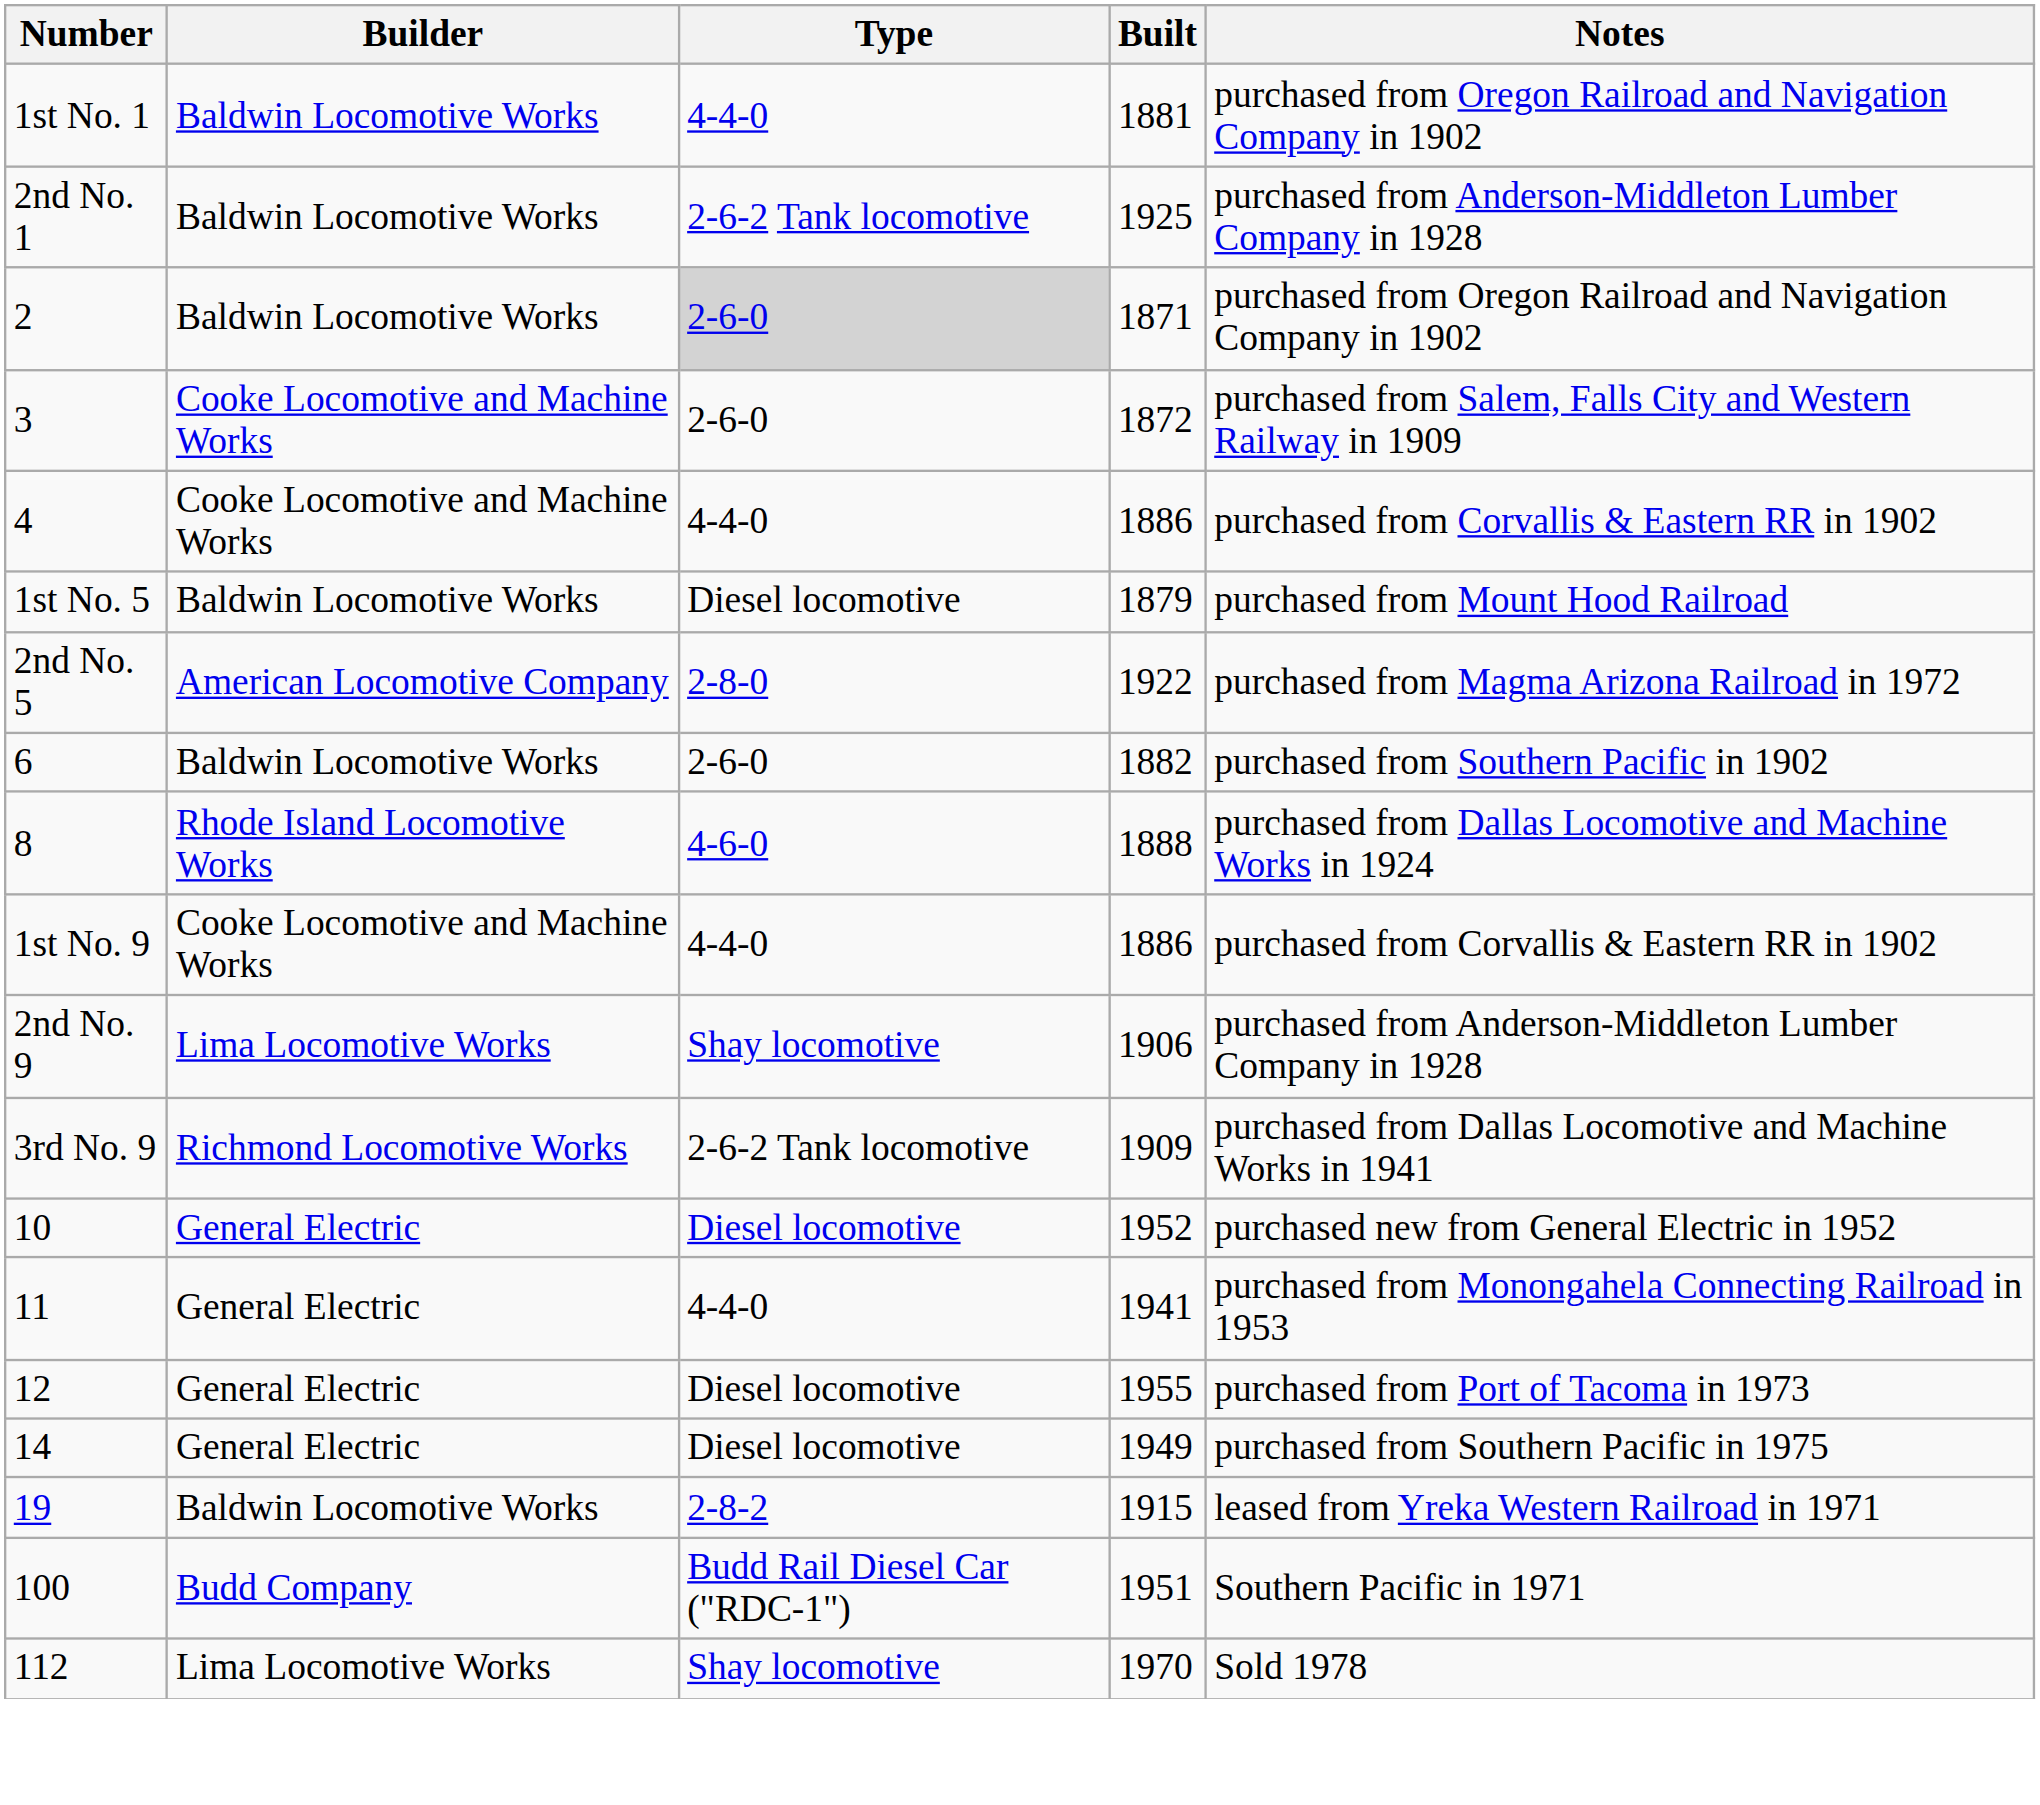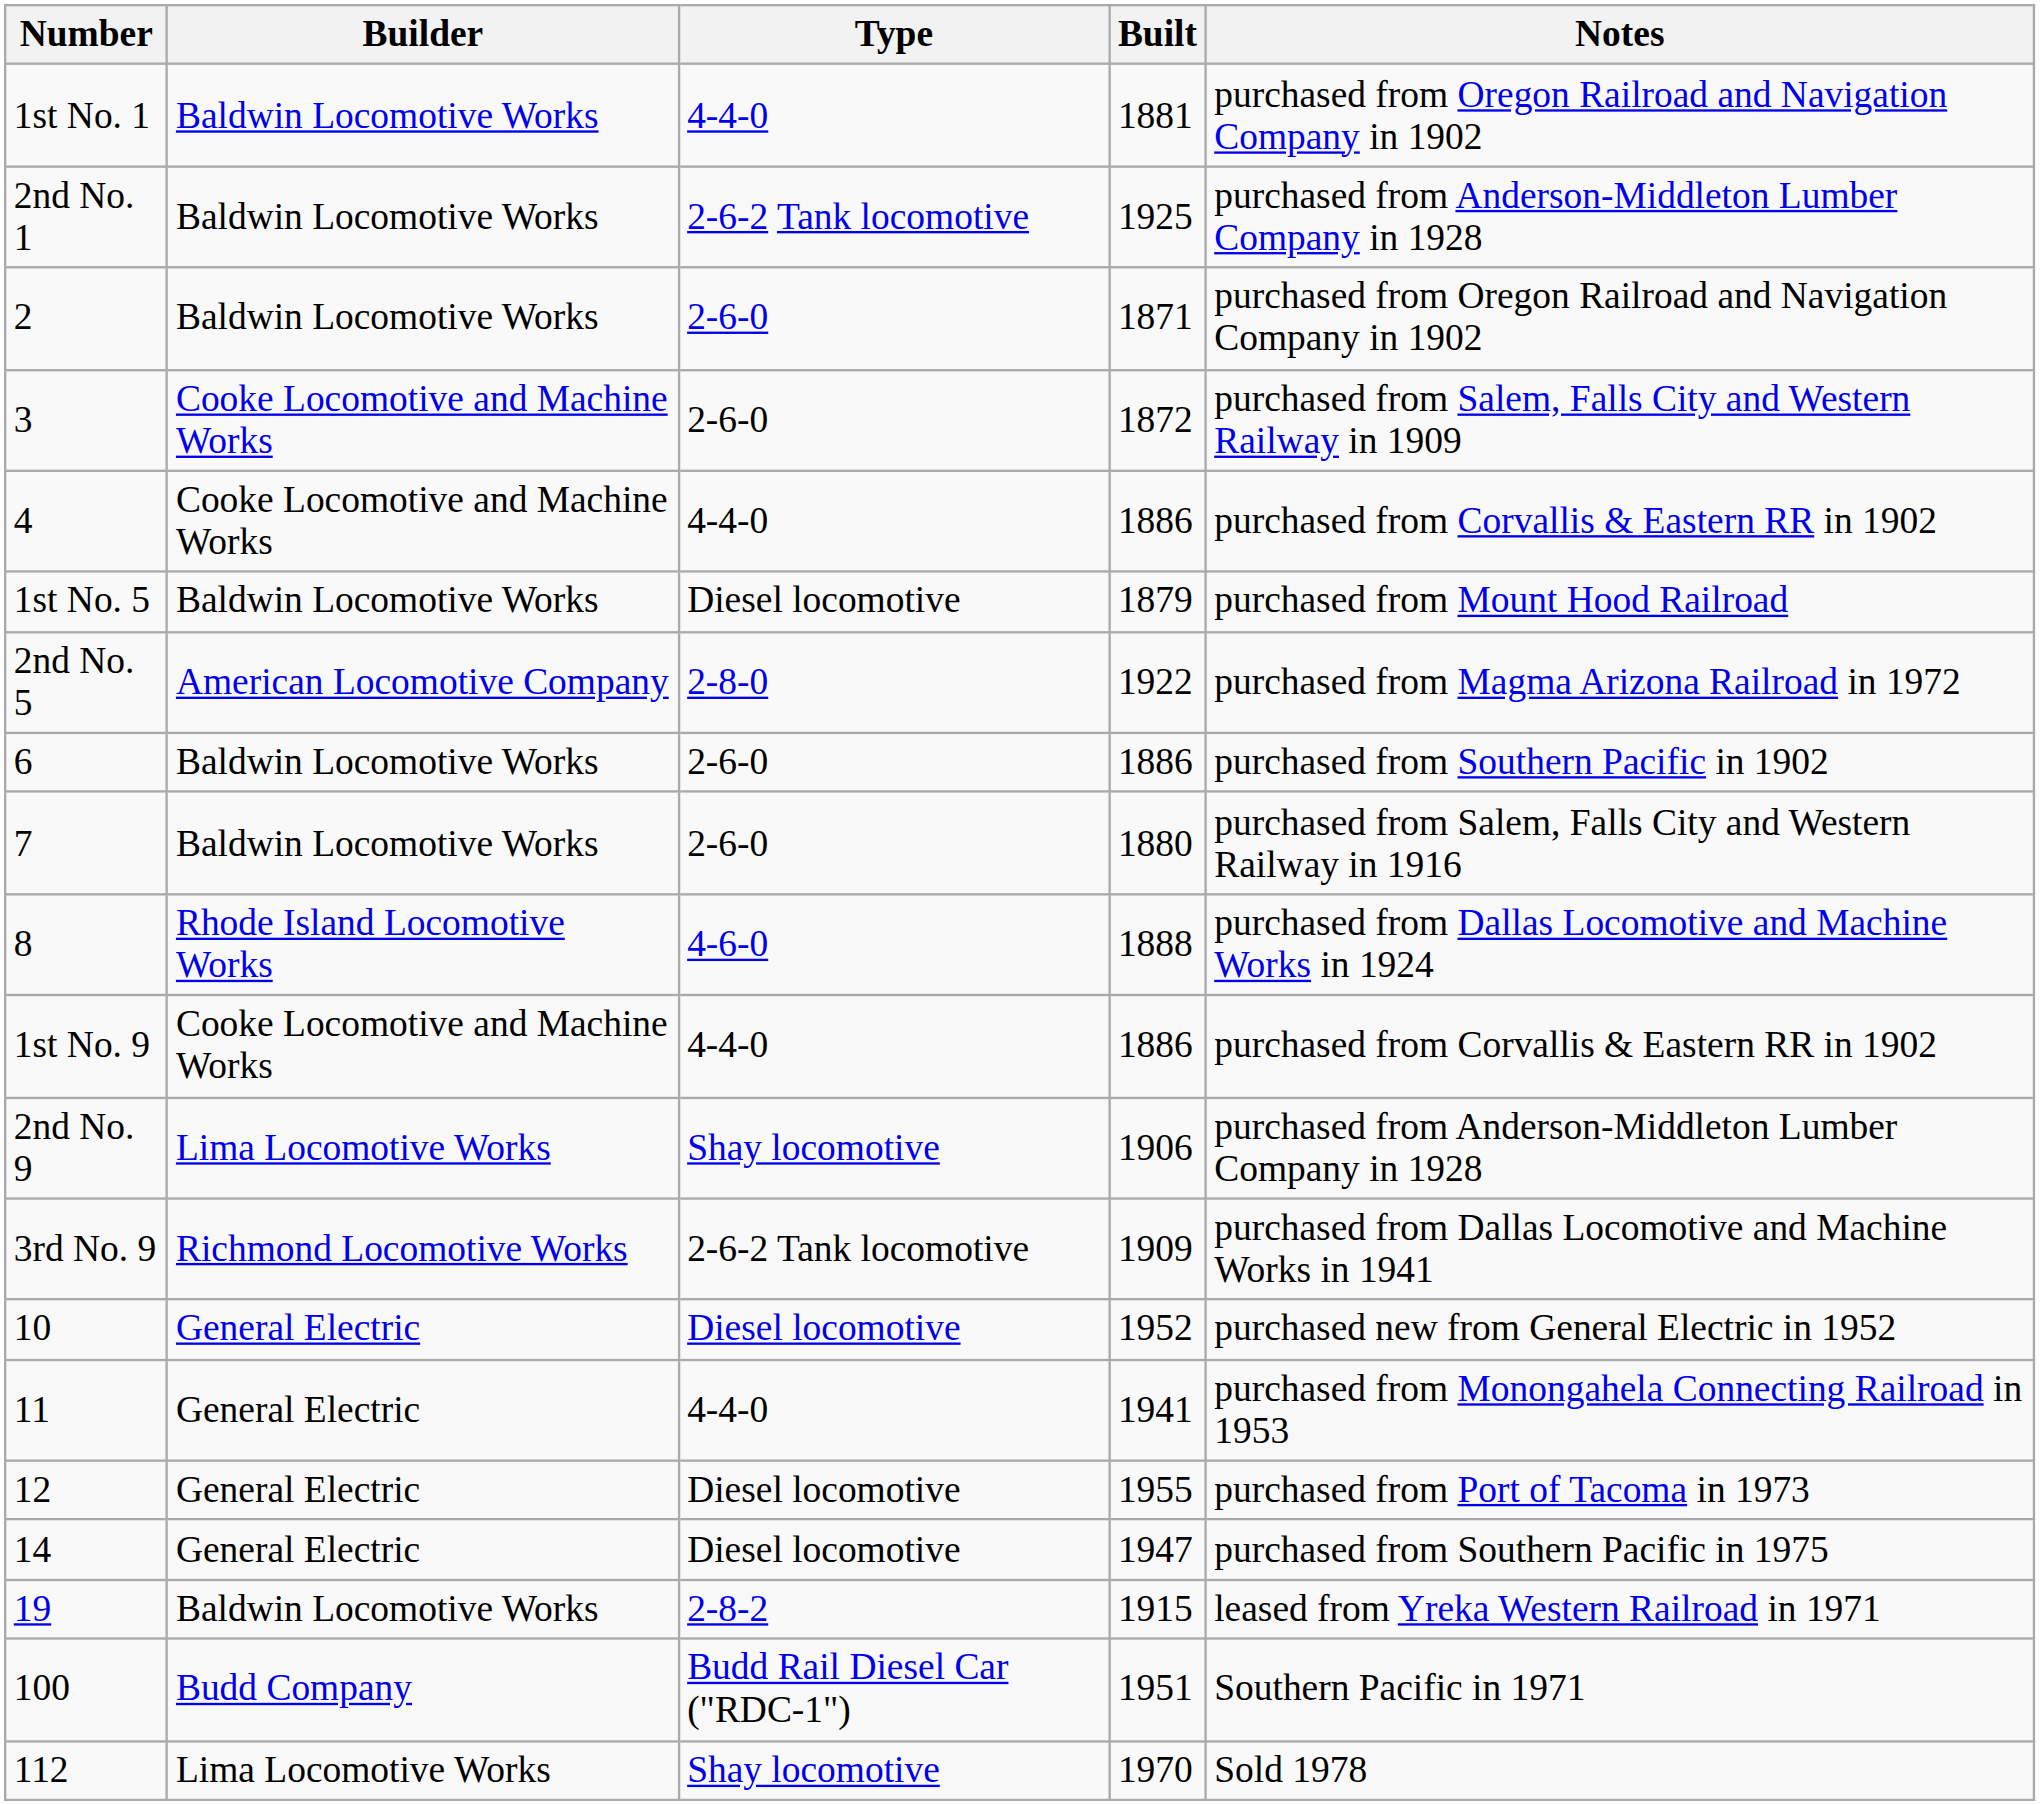2 | Type: lightgrey background -> no background
6 | Built: 1882 -> 1886
+ row: 7 | Baldwin Locomotive Works | 2-6-0 | 1880 | purchased from Salem, Falls City and Western Railway in 1916
14 | Built: 1949 -> 1947
